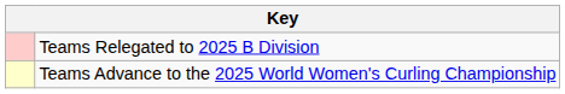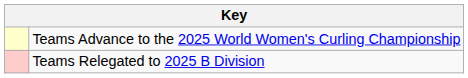rows swapped: Teams Advance to the 2025 World Women's Curling Championship <-> Teams Relegated to 2025 B Division
